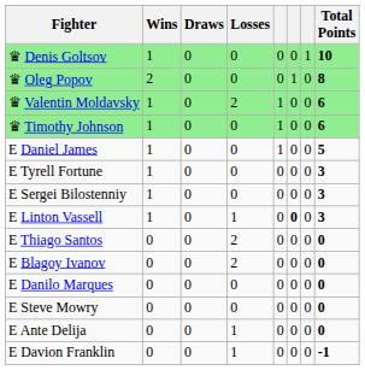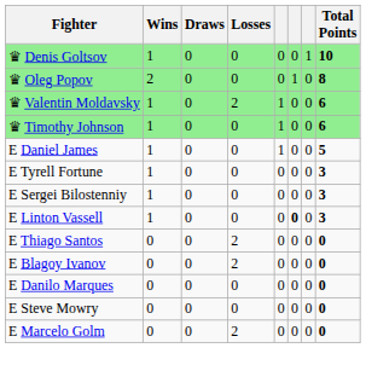E Linton Vassell | Losses: 1 -> 0
- row: E Ante Delija | 0 | 0 | 1 | 0 | 0 | 0 | 0
+ row: E Marcelo Golm | 0 | 0 | 2 | 0 | 0 | 0 | 0
- row: E Davion Franklin | 0 | 0 | 1 | 0 | 0 | 0 | -1
